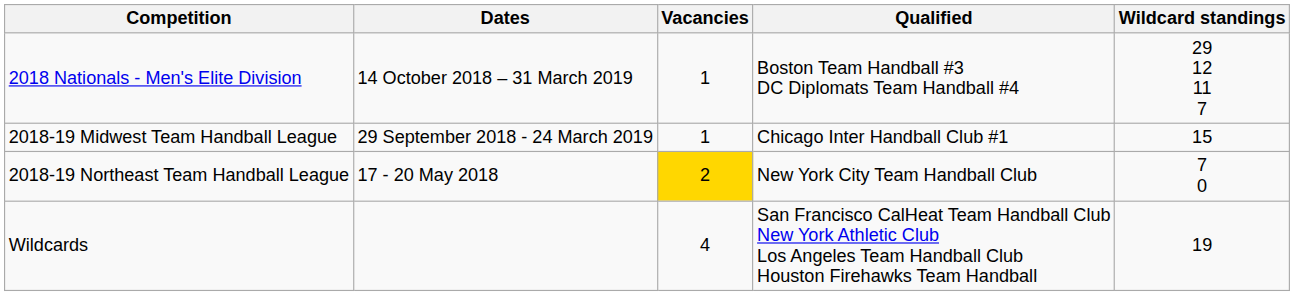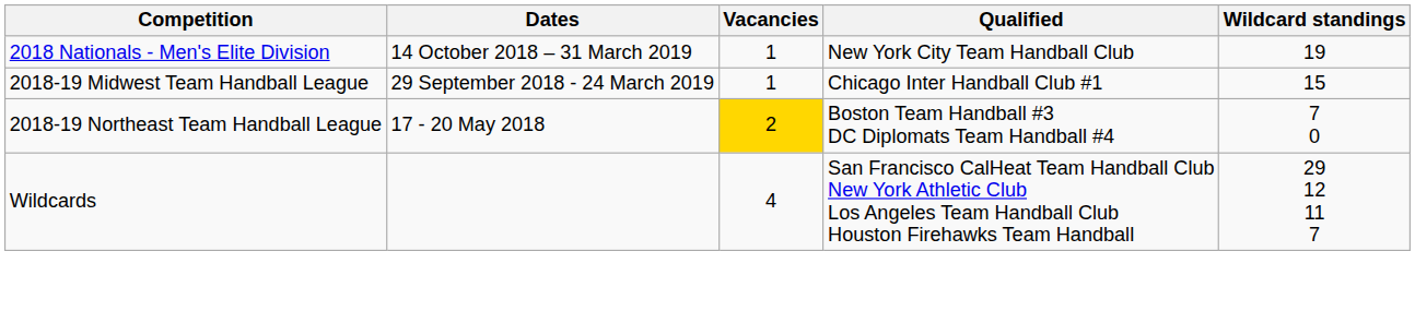2018 Nationals - Men's Elite Division | Qualified: Boston Team Handball #3 DC Diplomats Team Handball #4 -> New York City Team Handball Club
2018 Nationals - Men's Elite Division | Wildcard standings: 29 12 11 7 -> 19
2018-19 Northeast Team Handball League | Qualified: New York City Team Handball Club -> Boston Team Handball #3 DC Diplomats Team Handball #4
Wildcards | Wildcard standings: 19 -> 29 12 11 7
